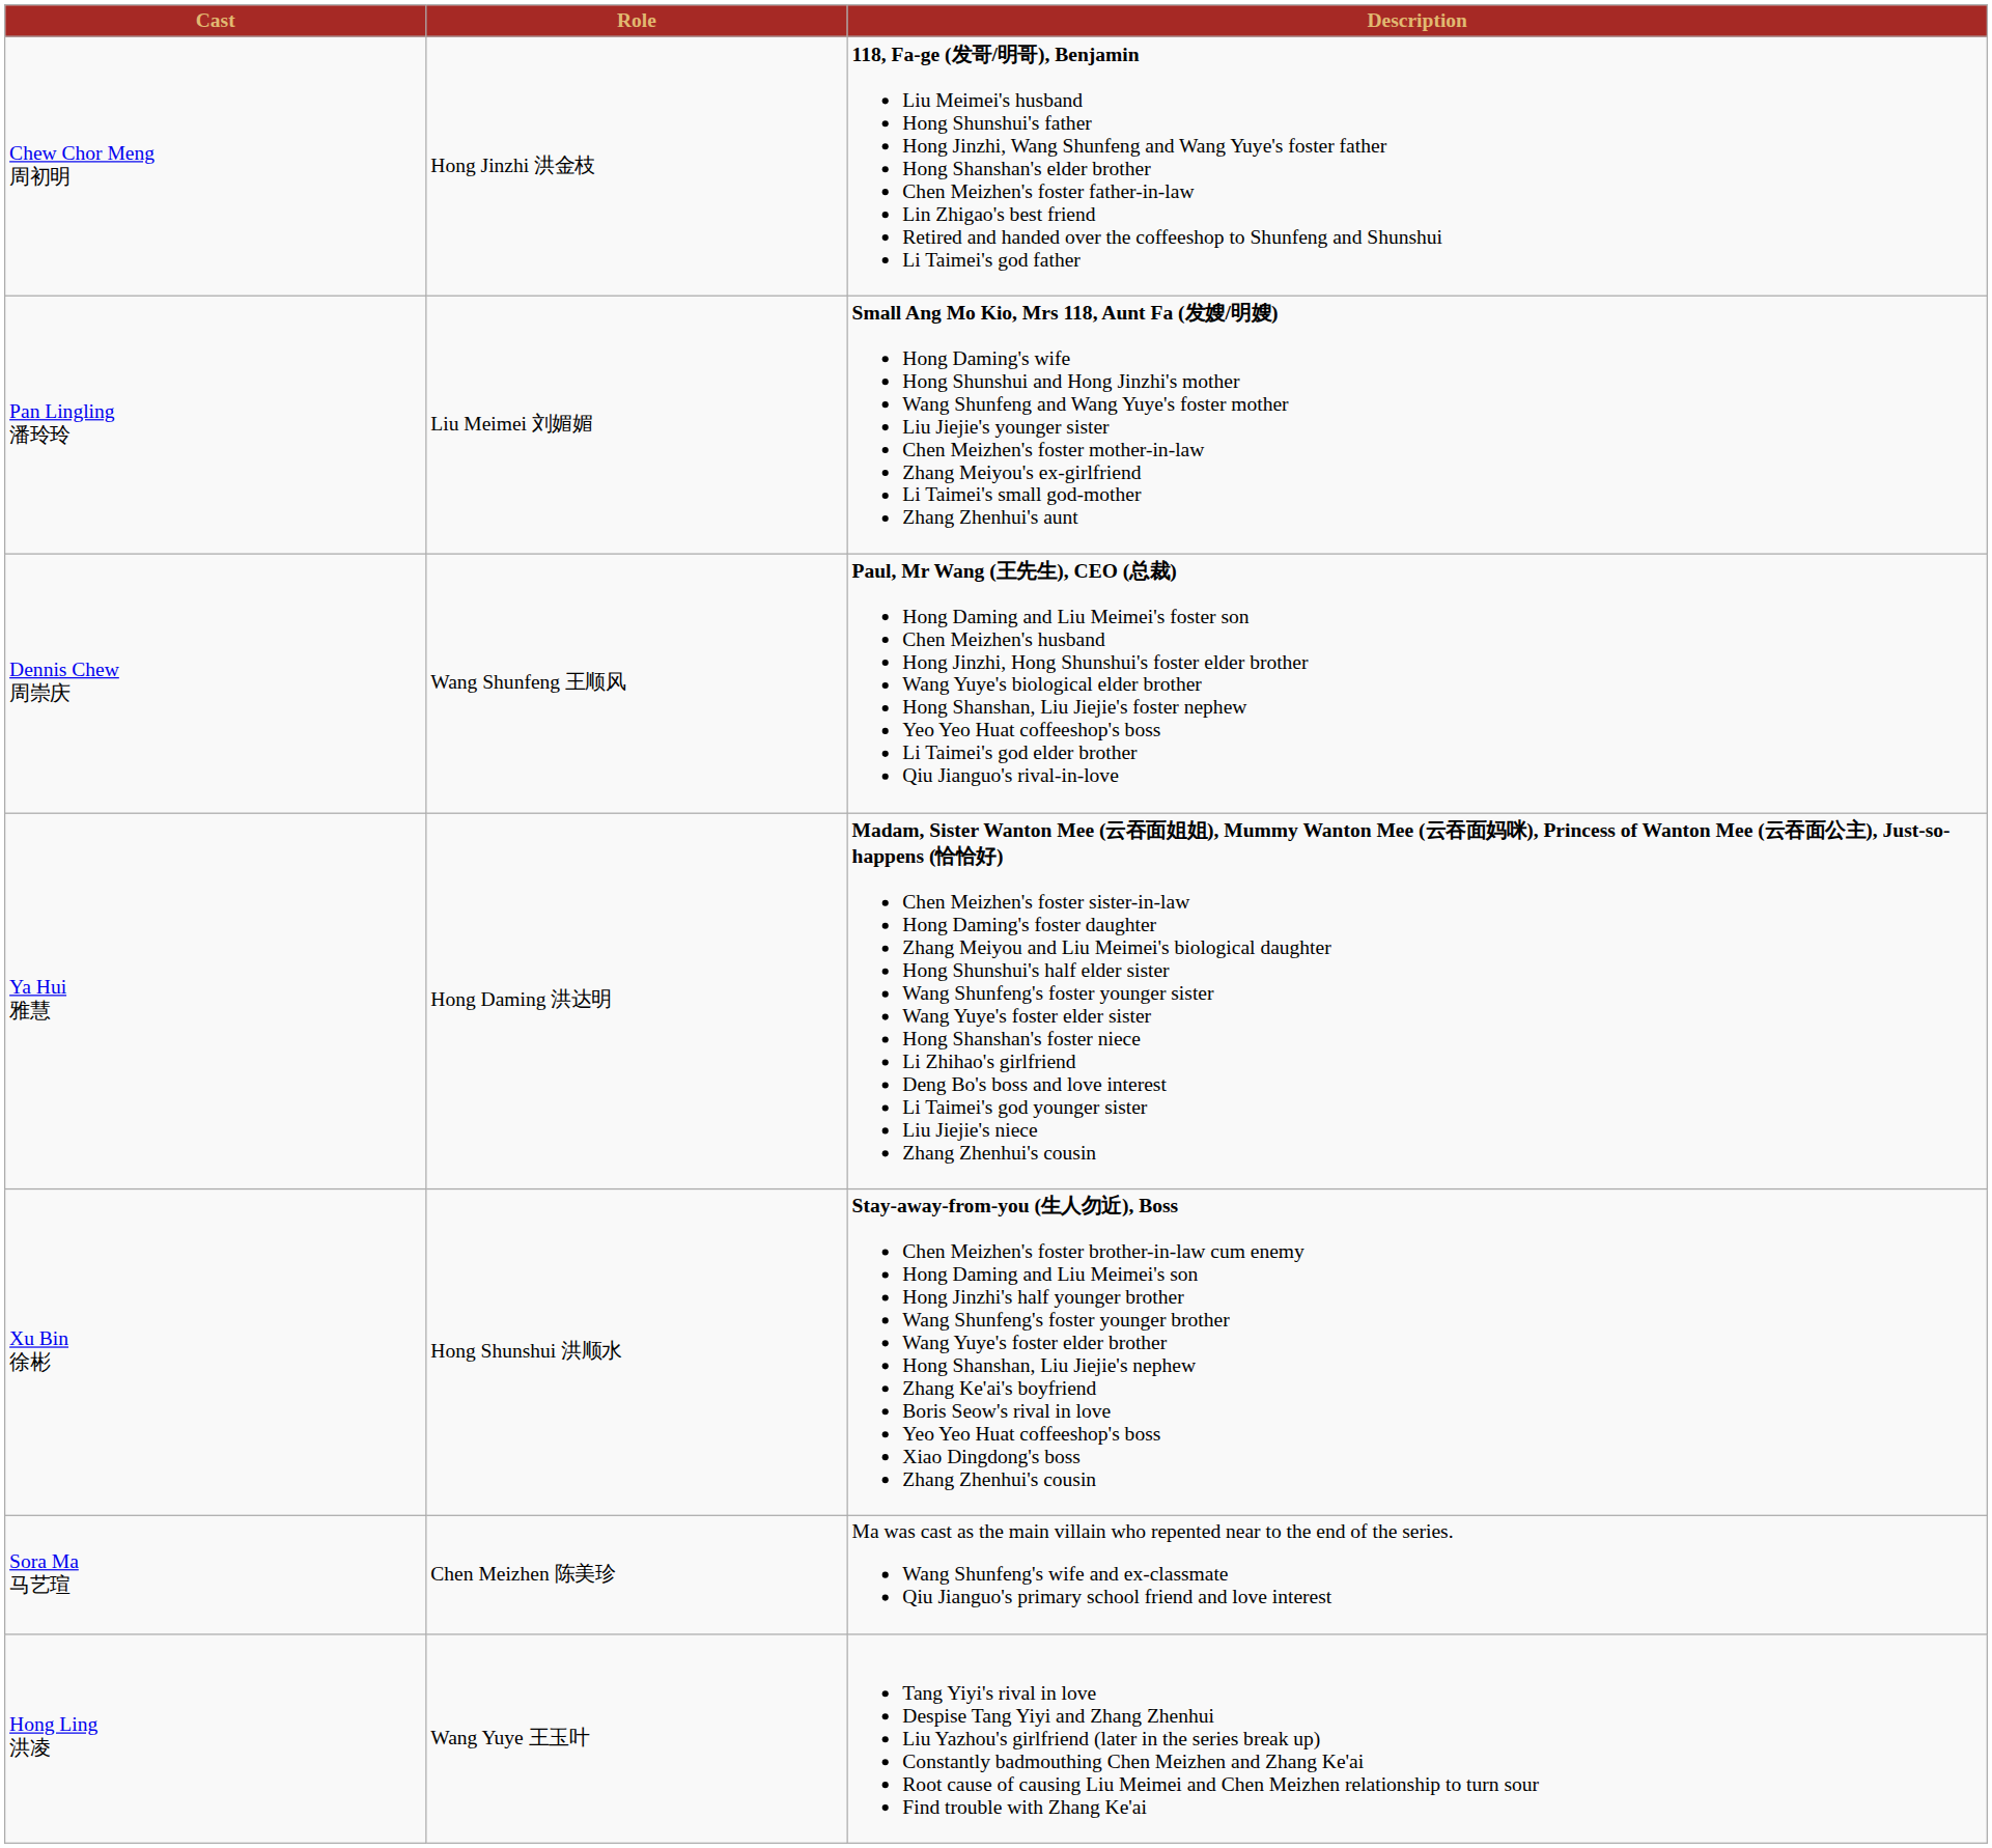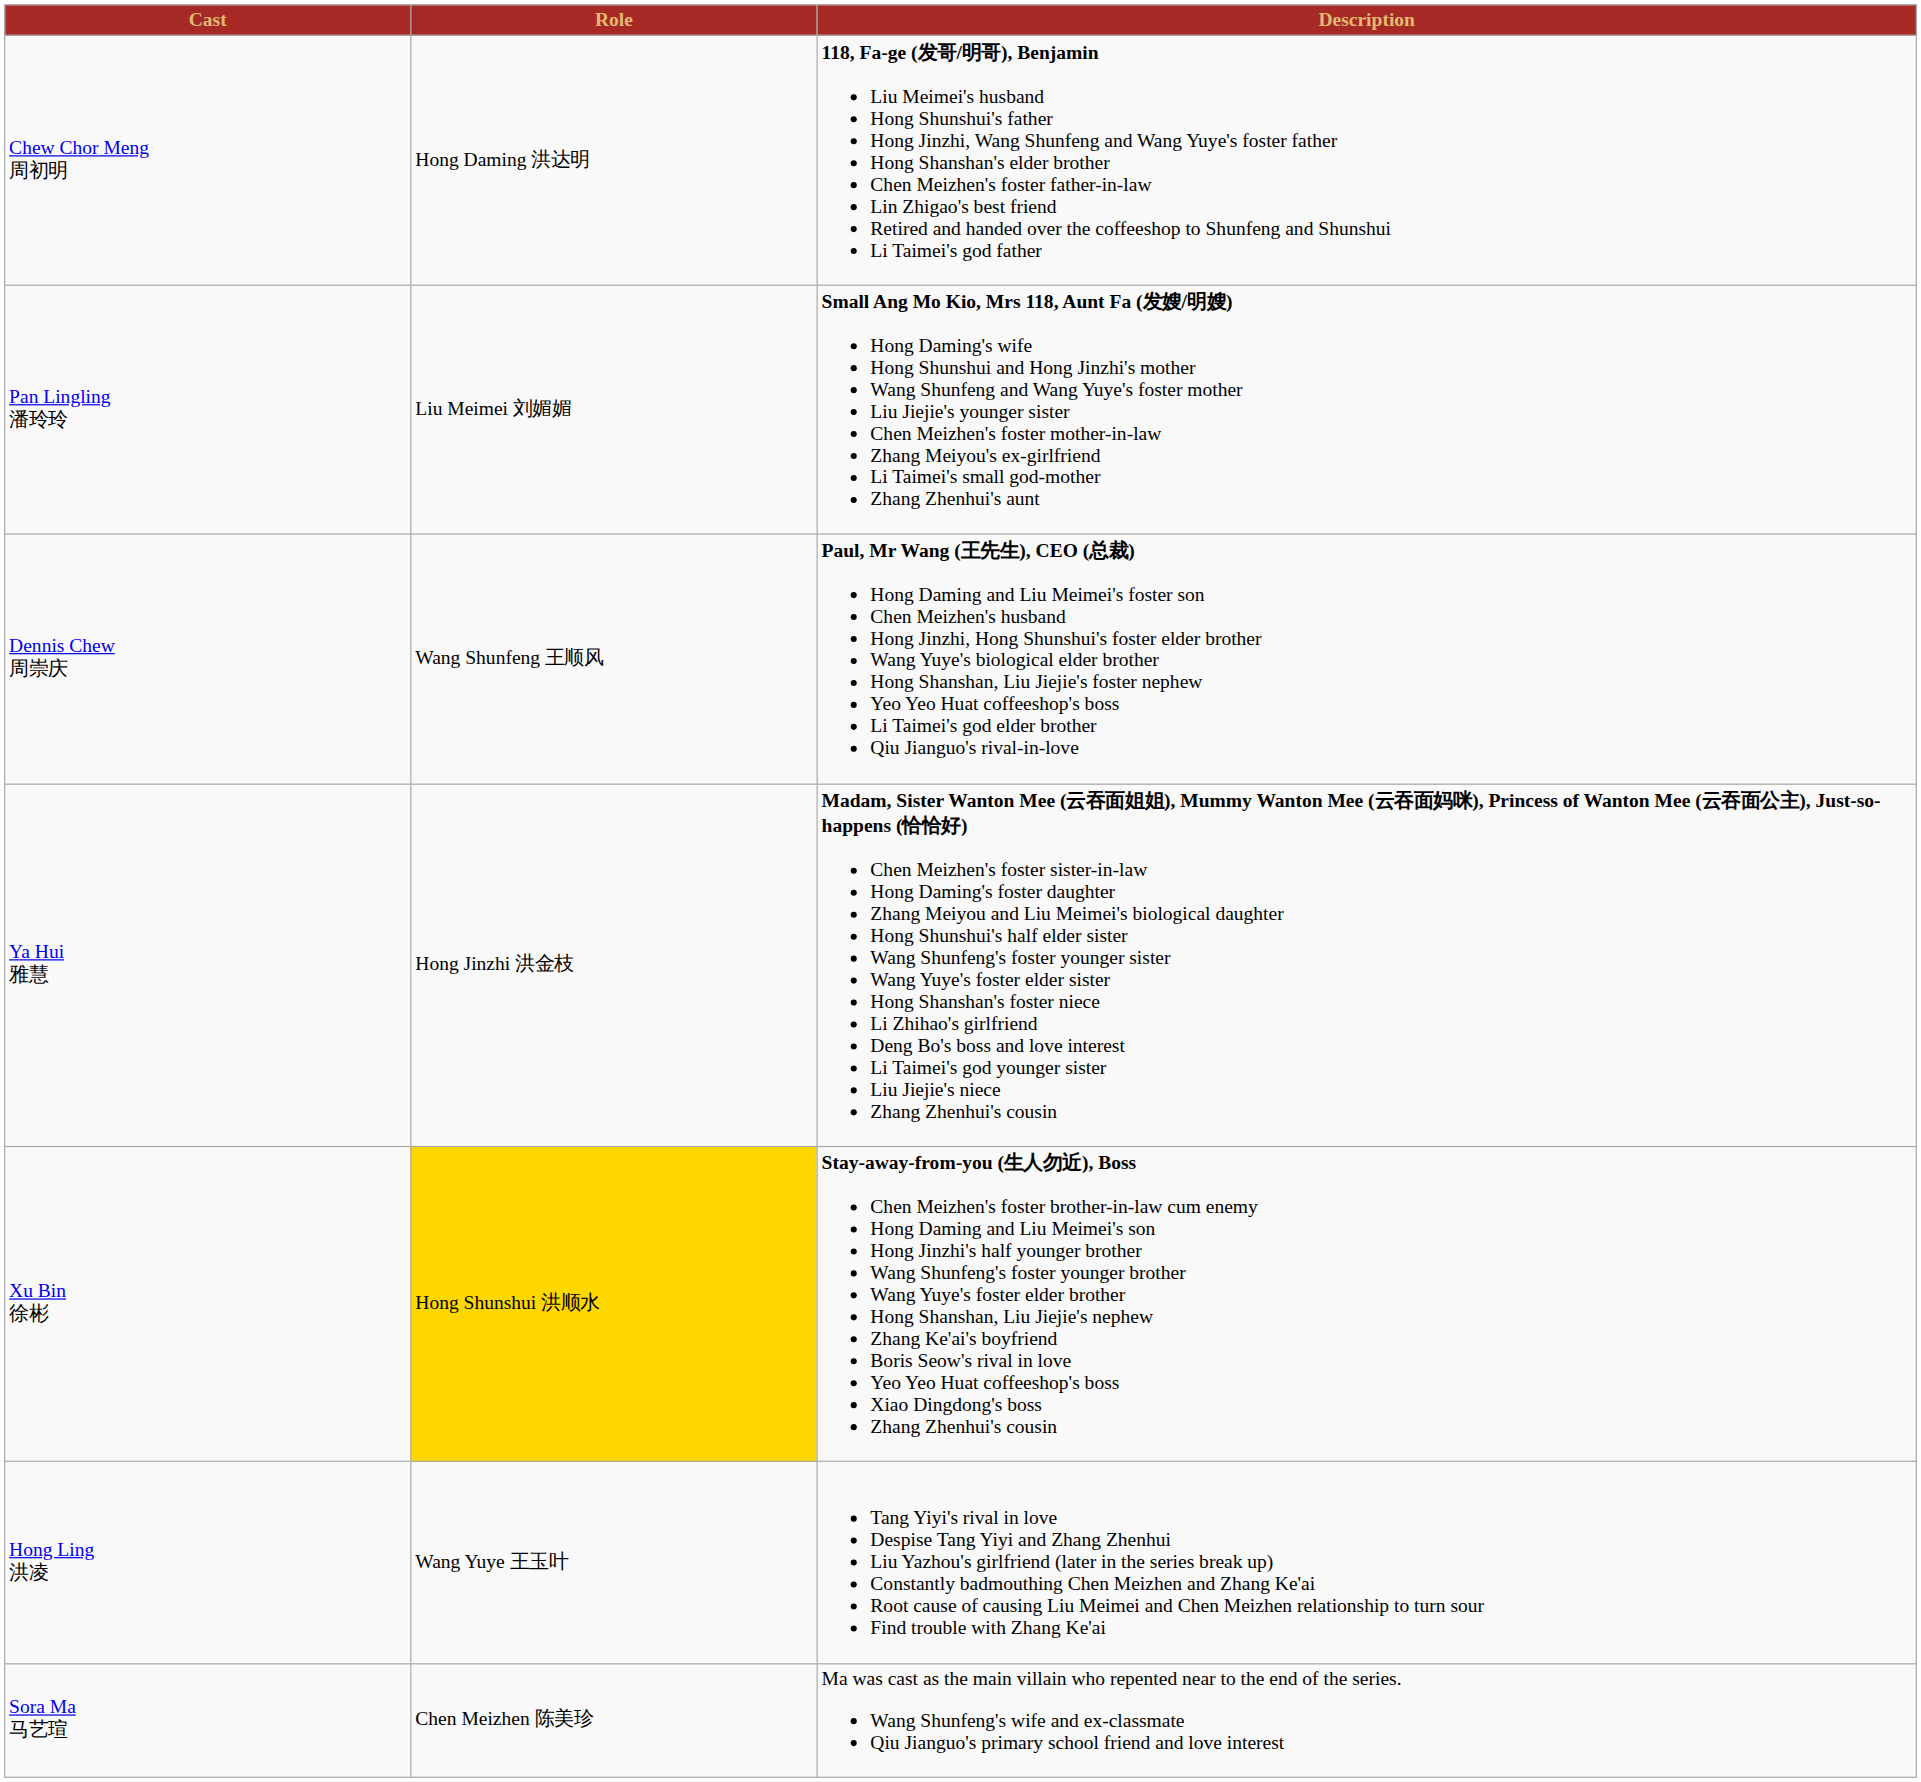Chew Chor Meng 周初明 | Role: Hong Jinzhi 洪金枝 -> Hong Daming 洪达明
Ya Hui 雅慧 | Role: Hong Daming 洪达明 -> Hong Jinzhi 洪金枝
Xu Bin 徐彬 | Role: no background -> gold background
rows swapped: Hong Ling 洪凌 <-> Sora Ma 马艺瑄
